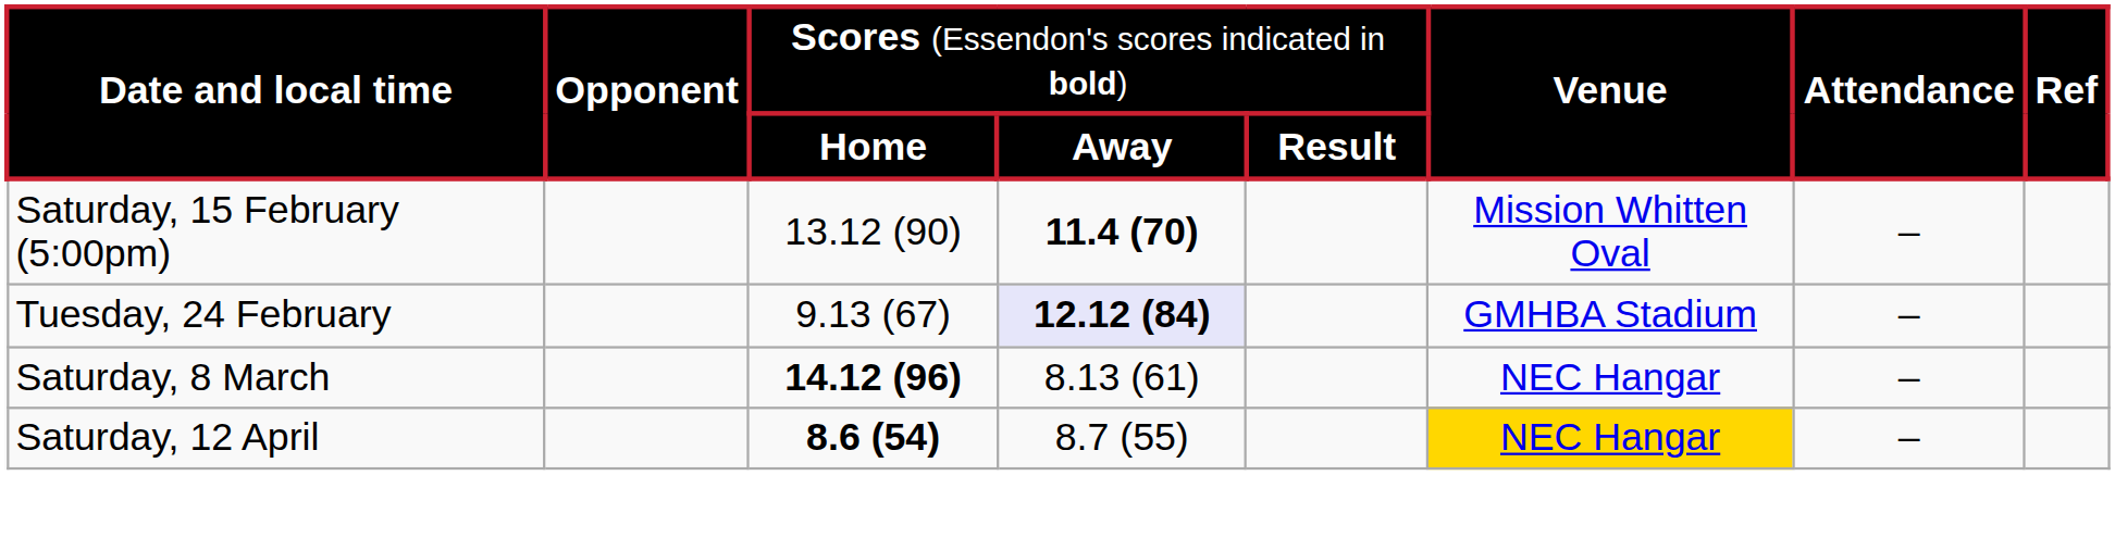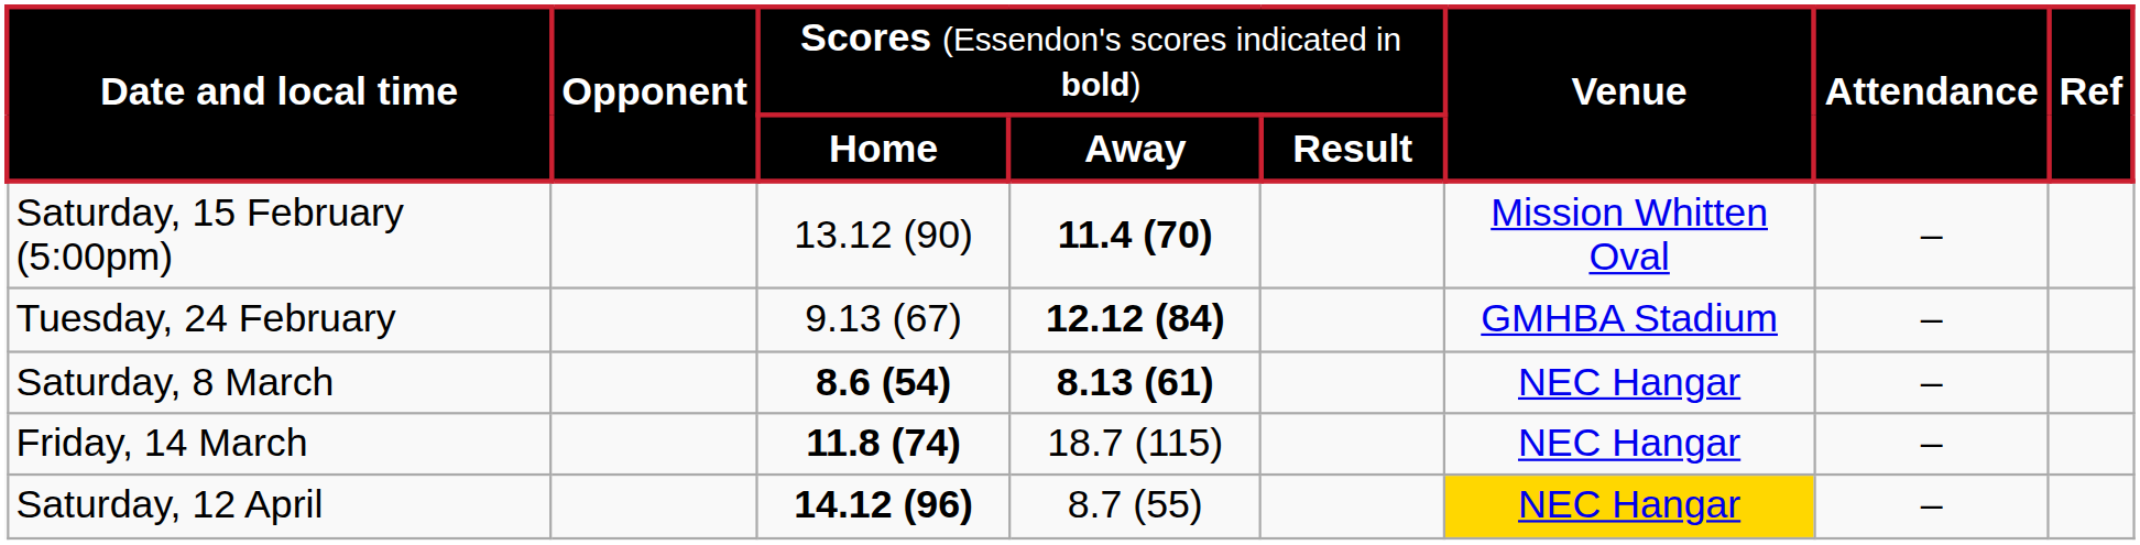Tuesday, 24 February | column 4: lavender background -> no background
Saturday, 8 March | column 3: 14.12 (96) -> 8.6 (54)
Saturday, 8 March | column 4: normal -> bold
+ row: Friday, 14 March | 11.8 (74) | 18.7 (115) | NEC Hangar | –
Saturday, 12 April | column 3: 8.6 (54) -> 14.12 (96)
